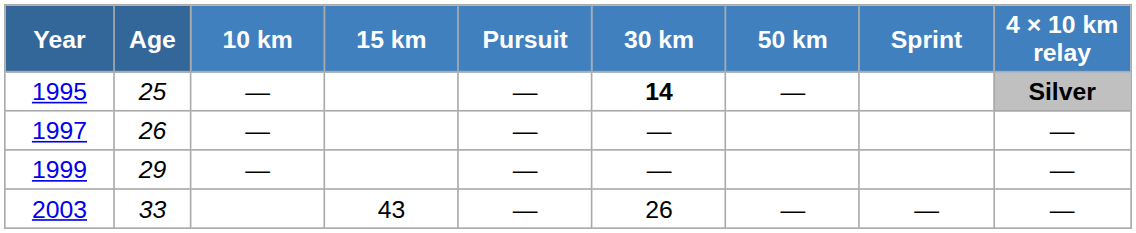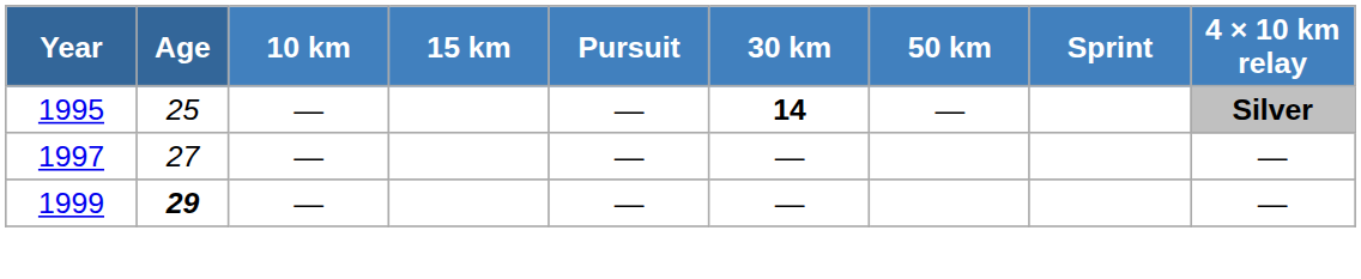1997 | Age: 26 -> 27
1999 | Age: normal -> bold
- row: 2003 | 33 | 43 | — | 26 | — | — | —
